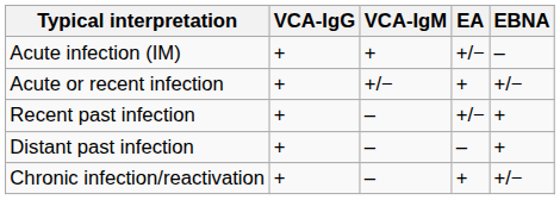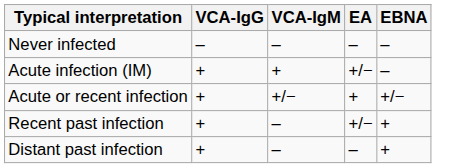+ row: Never infected | – | – | – | –
- row: Chronic infection/reactivation | + | – | + | +/−
